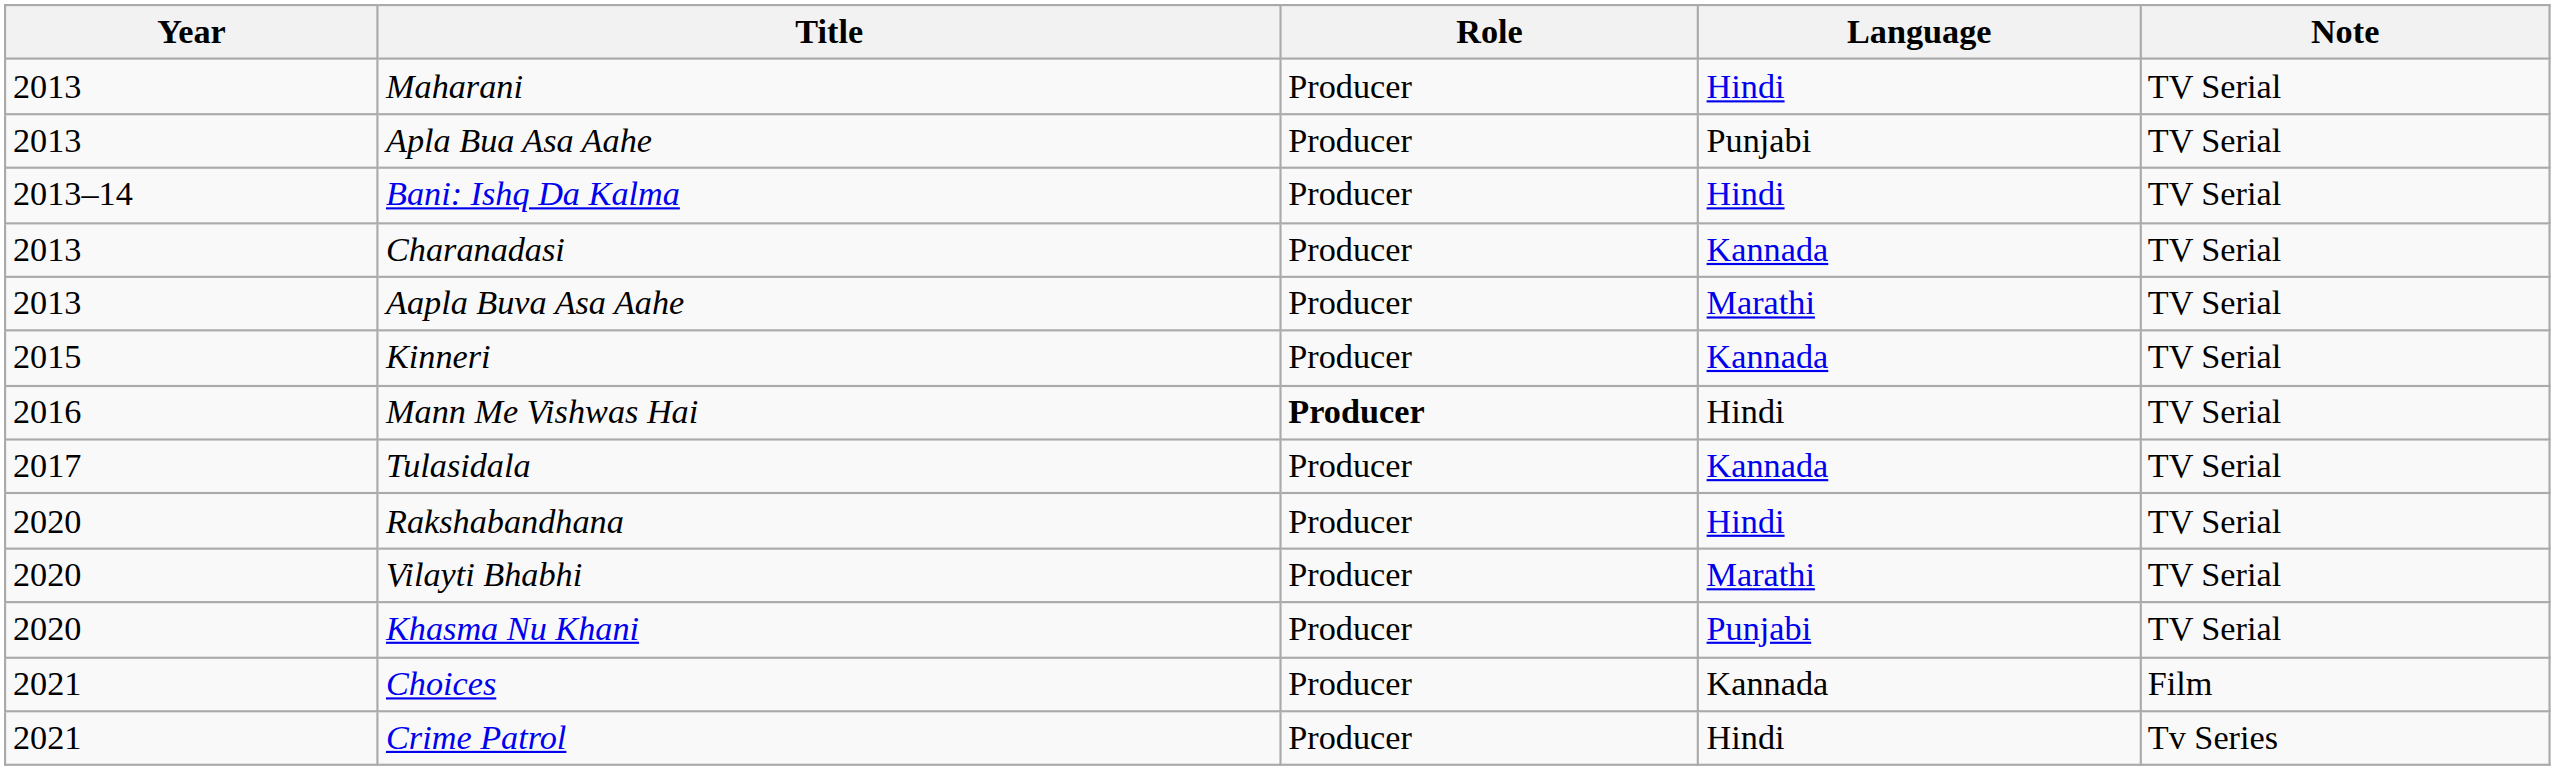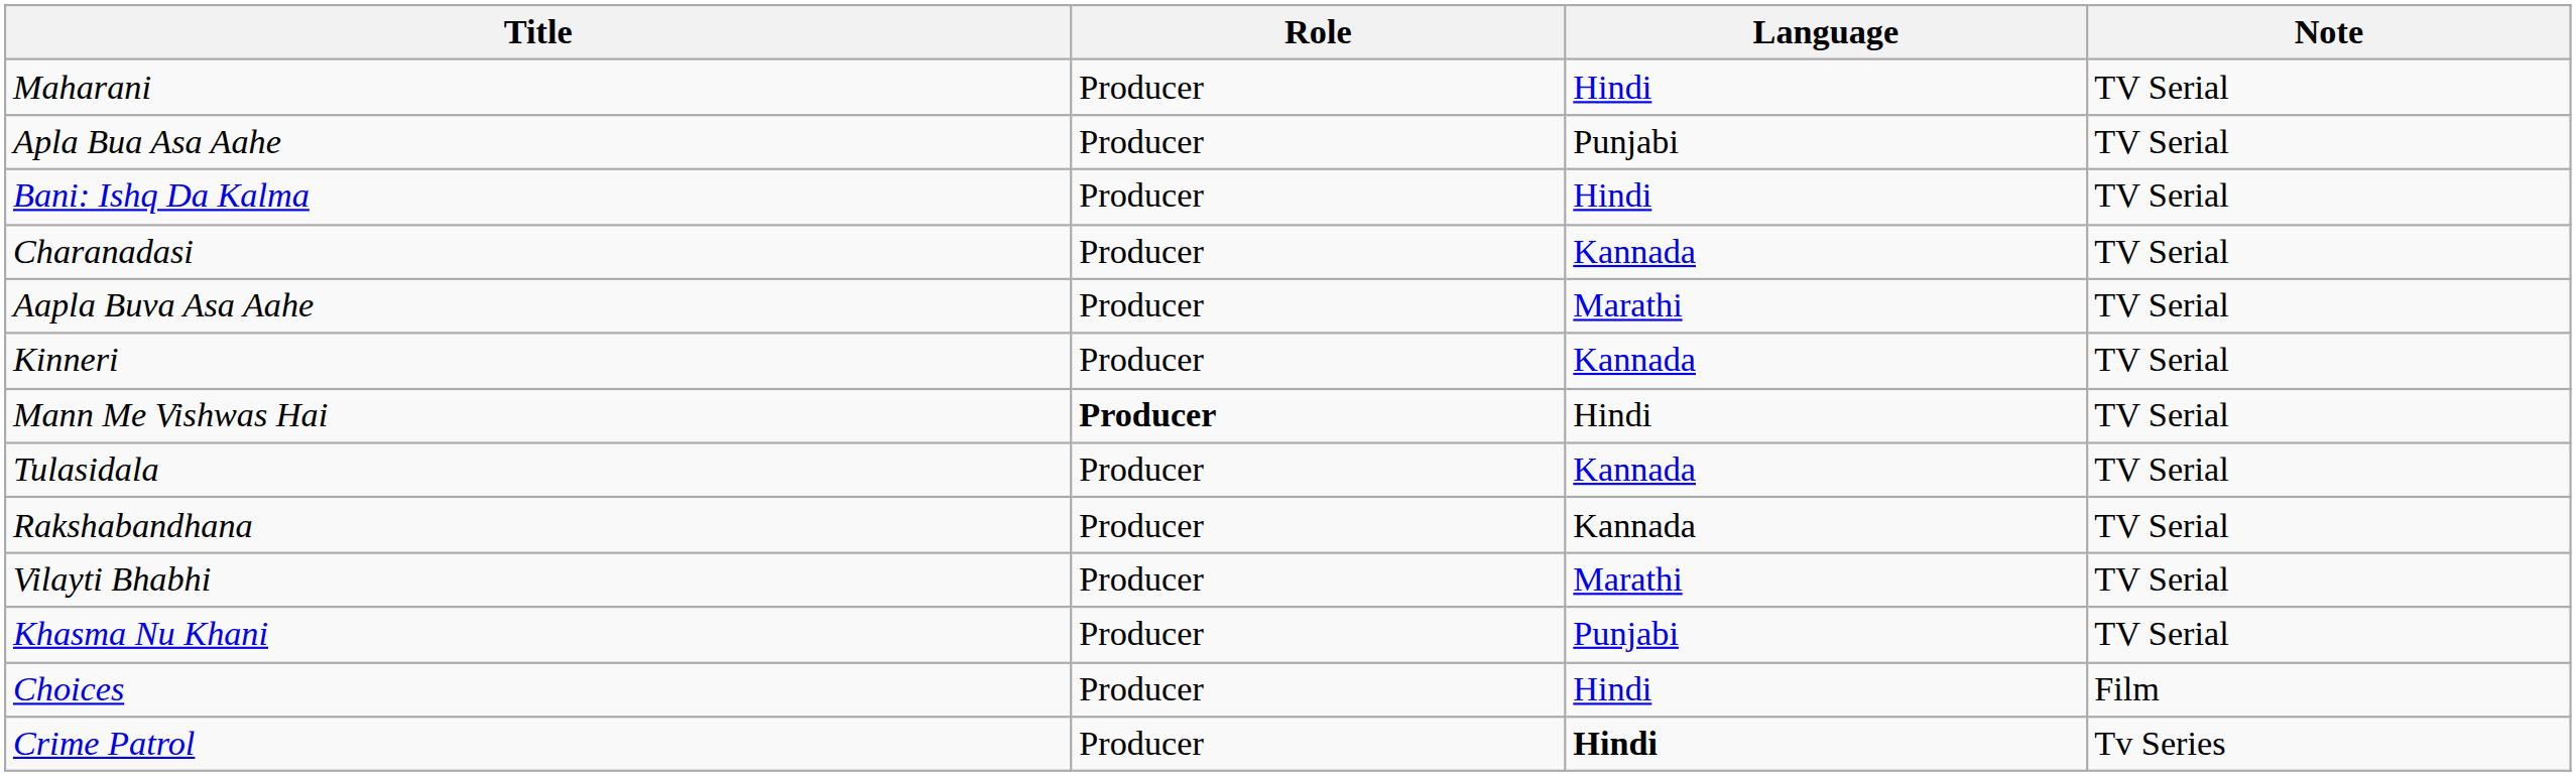- column: Year | 2013 | 2013 | 2013–14 | 2013 | 2013 | 2015 | 2016 | 2017 | 2020 | 2020 | 2020 | 2021 | 2021
Rakshabandhana | Language: Hindi -> Kannada
Choices | Language: Kannada -> Hindi
Crime Patrol | Language: normal -> bold
